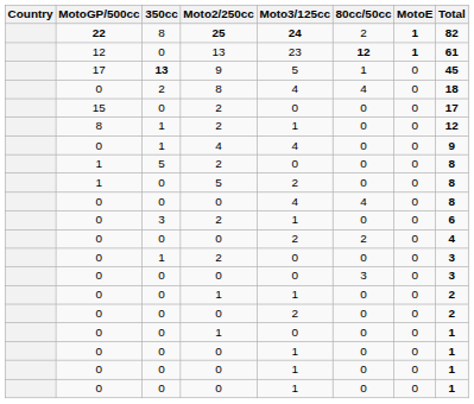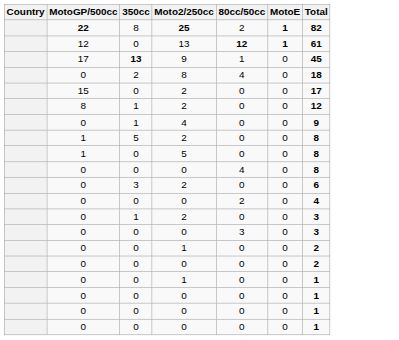- column: Moto3/125cc | 24 | 23 | 5 | 4 | 0 | 1 | 4 | 0 | 2 | 4 | 1 | 2 | 0 | 0 | 1 | 2 | 0 | 1 | 1 | 1
